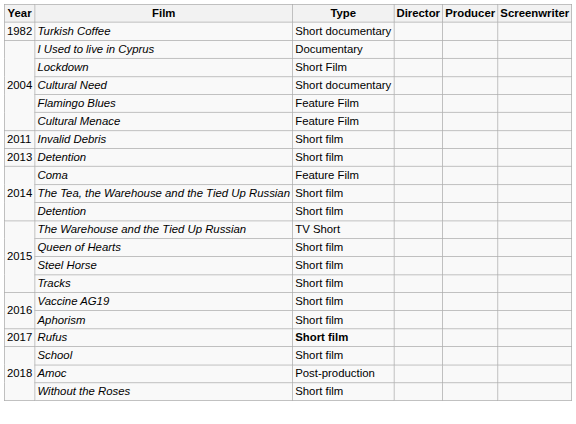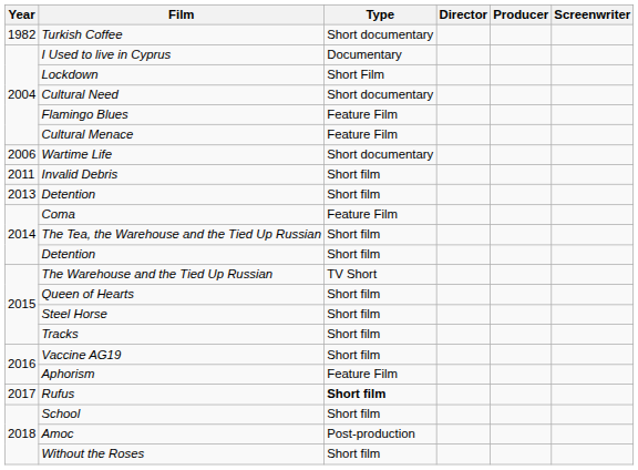+ row: 2006 | Wartime Life | Short documentary
Aphorism | Type: Short film -> Feature Film
